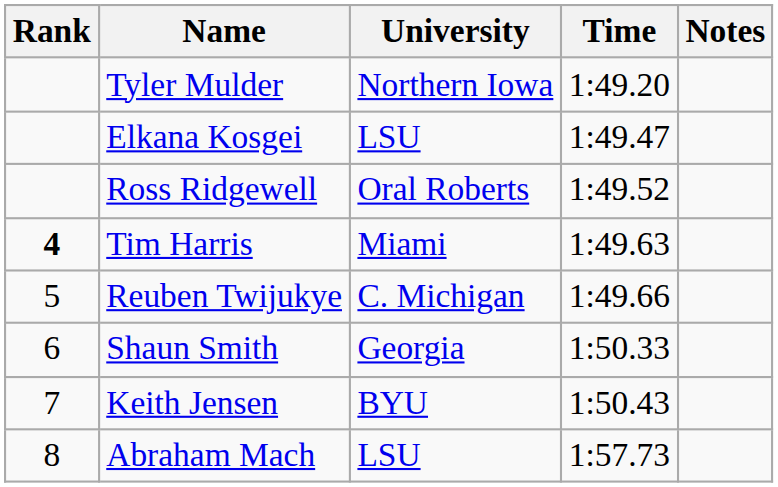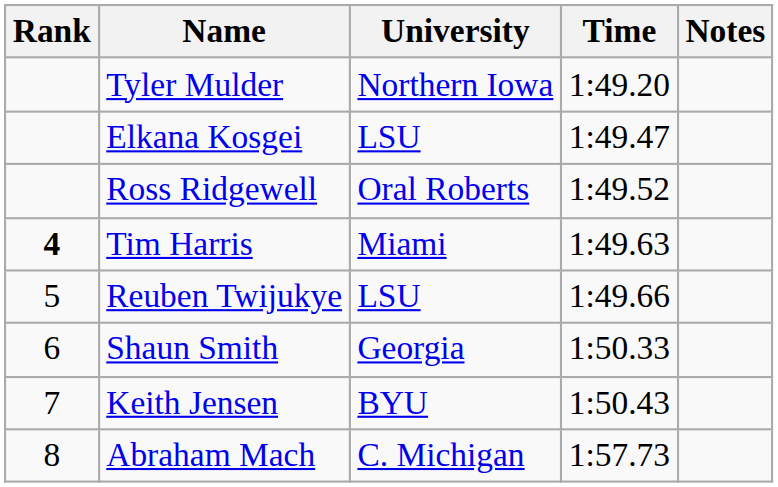Reuben Twijukye | University: C. Michigan -> LSU
Abraham Mach | University: LSU -> C. Michigan
